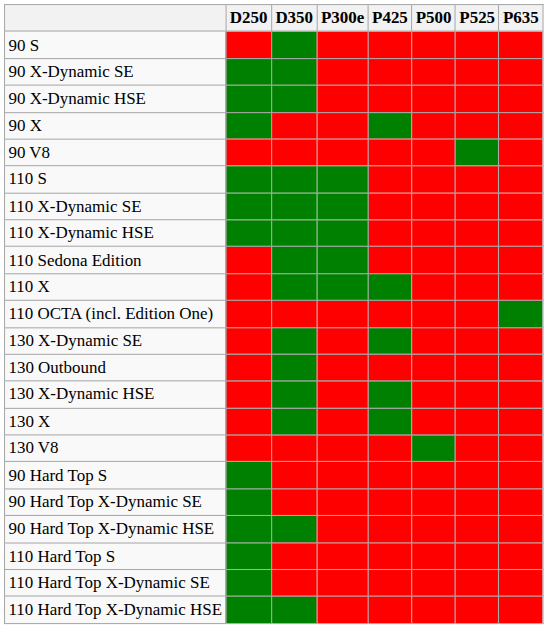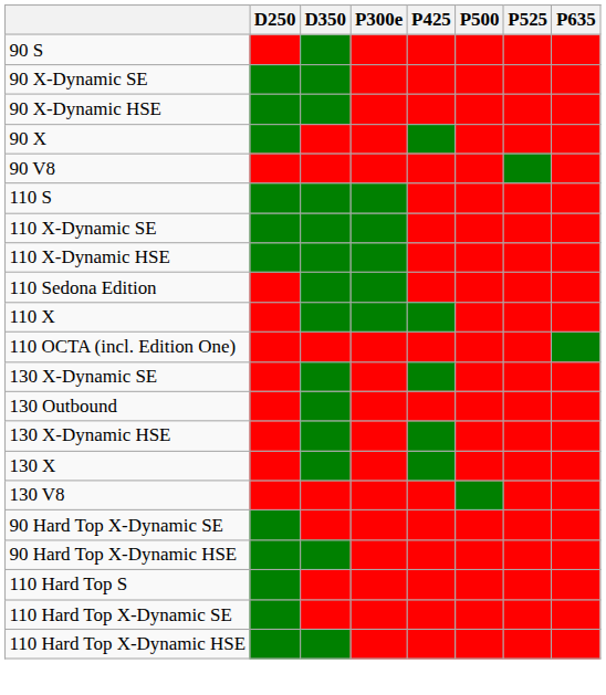- row: 90 Hard Top S
